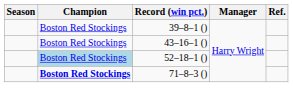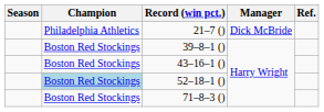+ row: Philadelphia Athletics | 21–7 () | Dick McBride
71–8–3 () | Champion: bold -> normal
